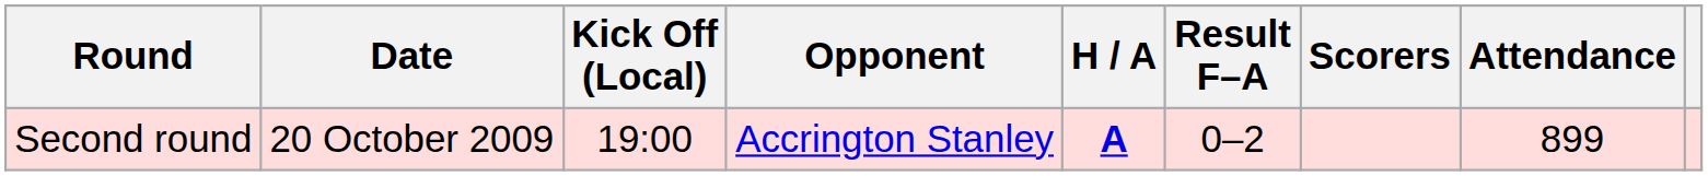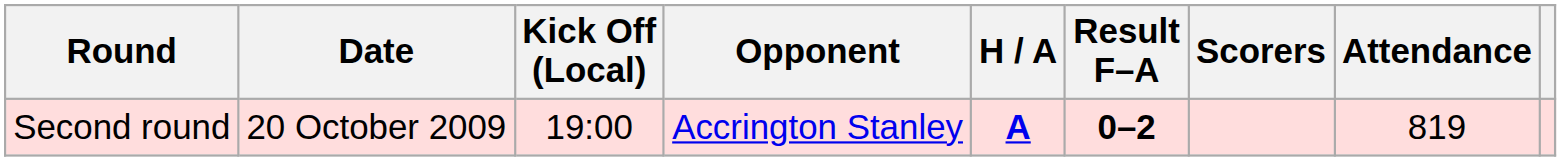Second round | Result F–A: normal -> bold
Second round | Attendance: 899 -> 819
